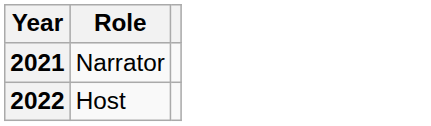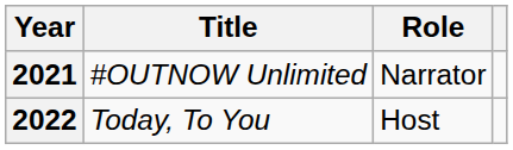+ column: Title | #OUTNOW Unlimited | Today, To You
